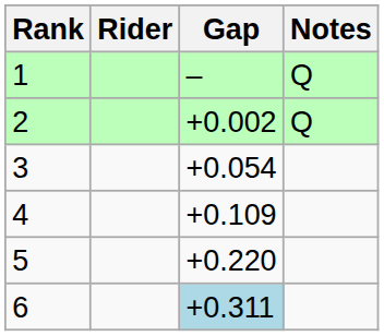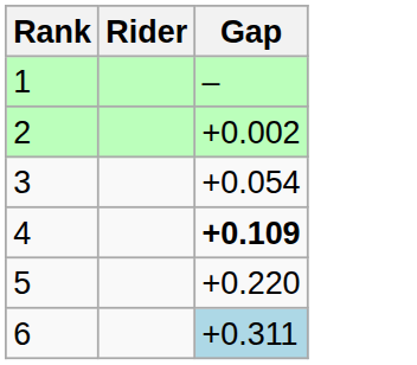- column: Notes | Q | Q
4 | Gap: normal -> bold
